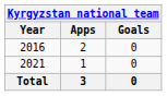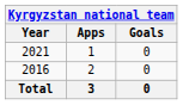rows swapped: 2016 <-> 2021
